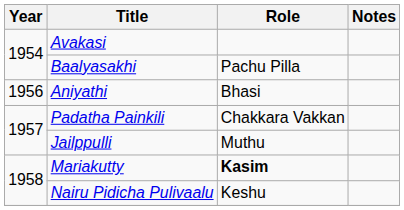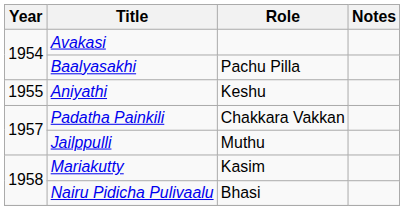Aniyathi | Year: 1956 -> 1955
Aniyathi | Role: Bhasi -> Keshu
Mariakutty | Role: bold -> normal
Nairu Pidicha Pulivaalu | Role: Keshu -> Bhasi
